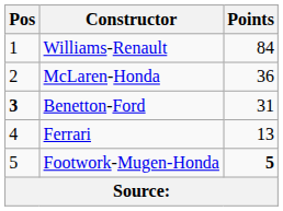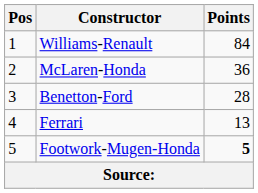Benetton-Ford | Pos: bold -> normal
Benetton-Ford | Points: 31 -> 28
